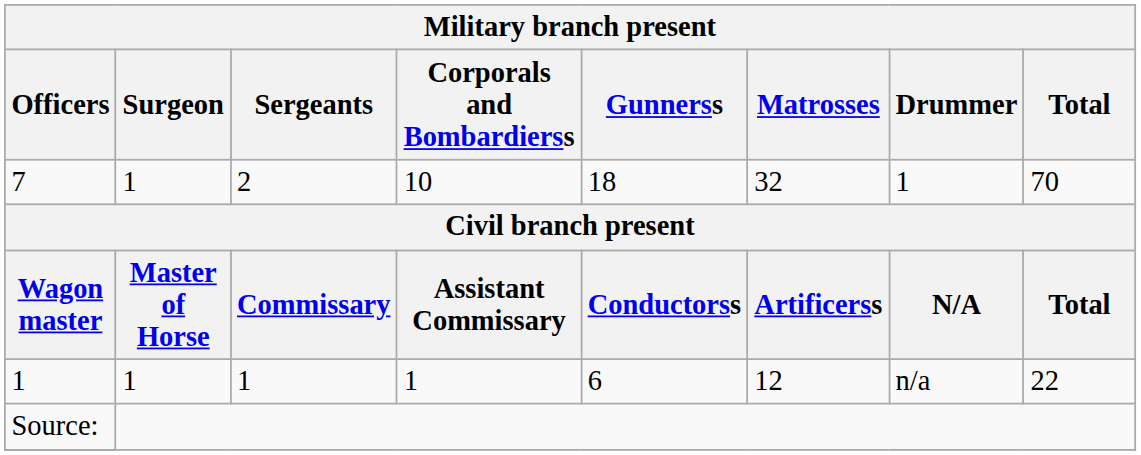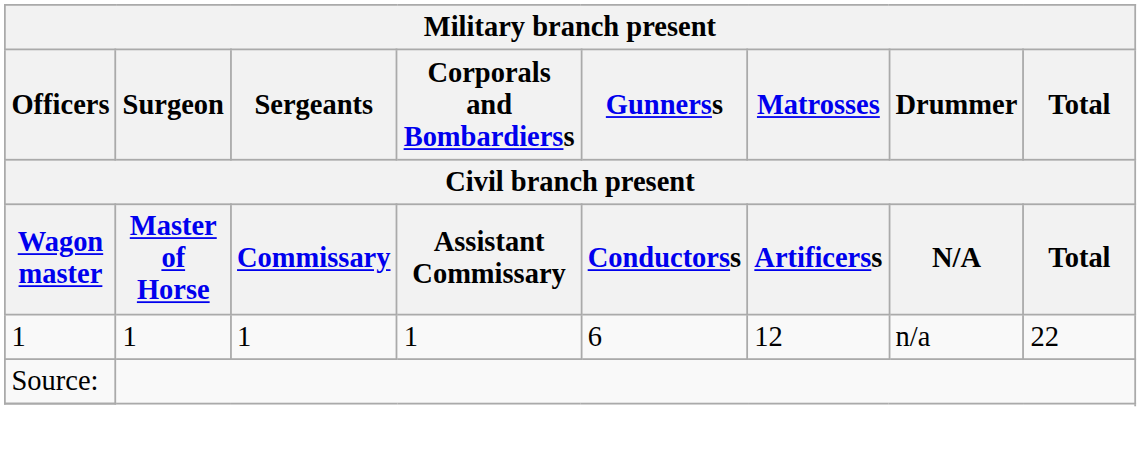- row: 7 | 1 | 2 | 10 | 18 | 32 | 1 | 70
